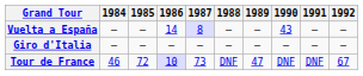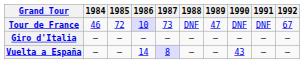rows swapped: Vuelta a España <-> Tour de France
